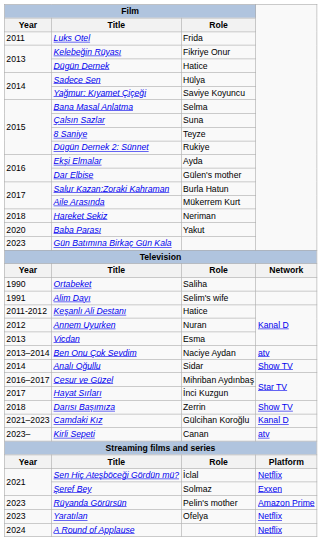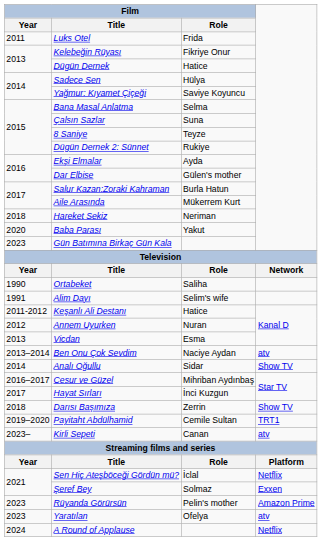+ row: 2019–2020 | Payitaht Abdülhamid | Cemile Sultan | TRT1
- row: 2021–2023 | Camdaki Kız | Gülcihan Koroğlu | Kanal D
Yaratılan | column 4: Netflix -> atv
